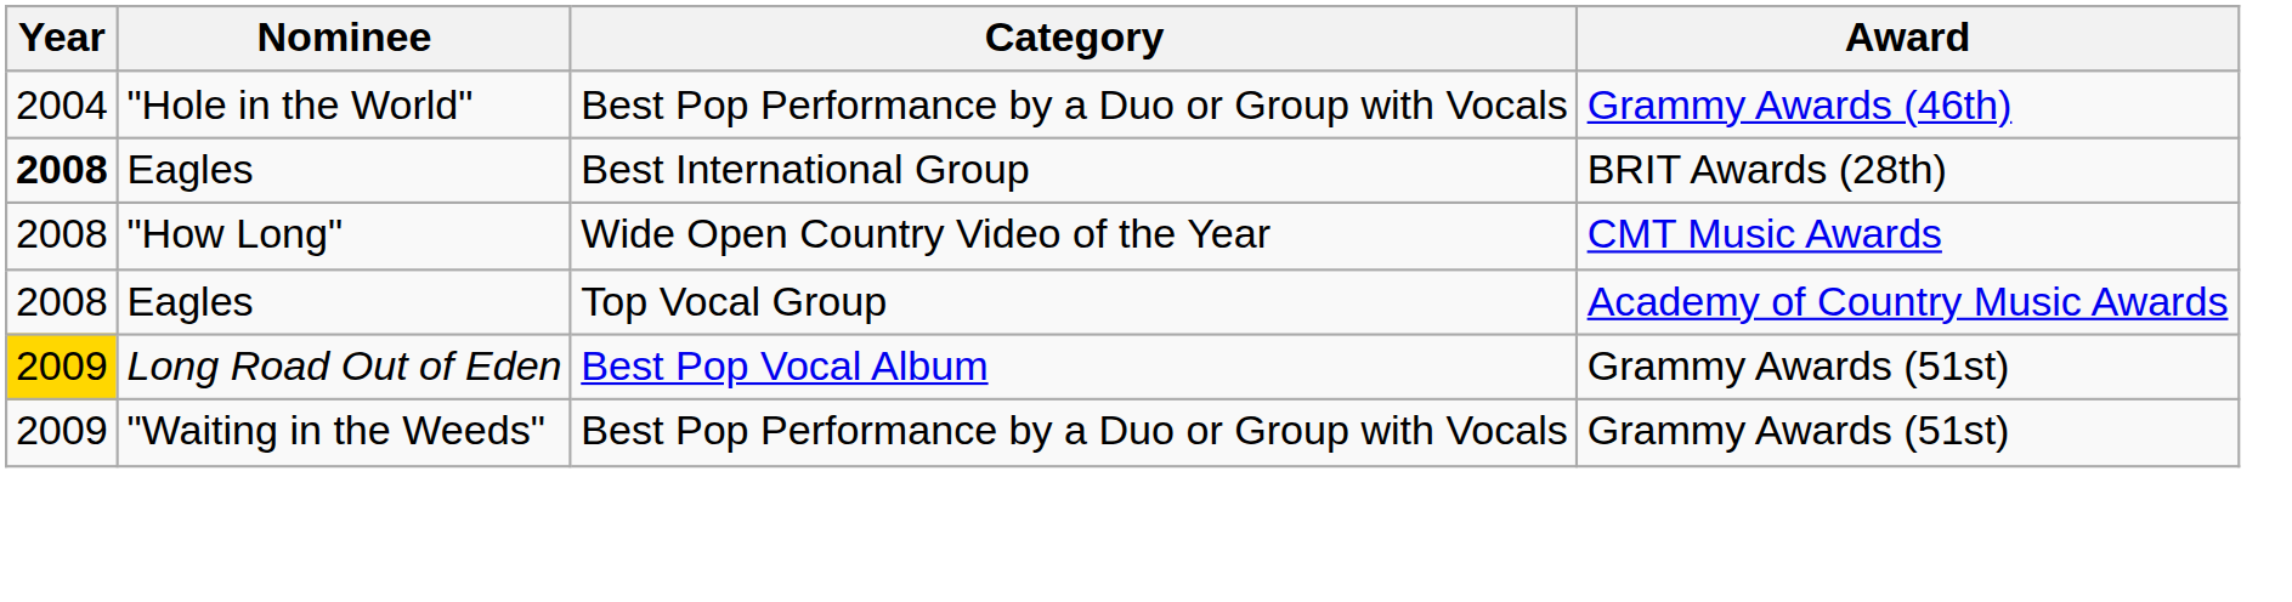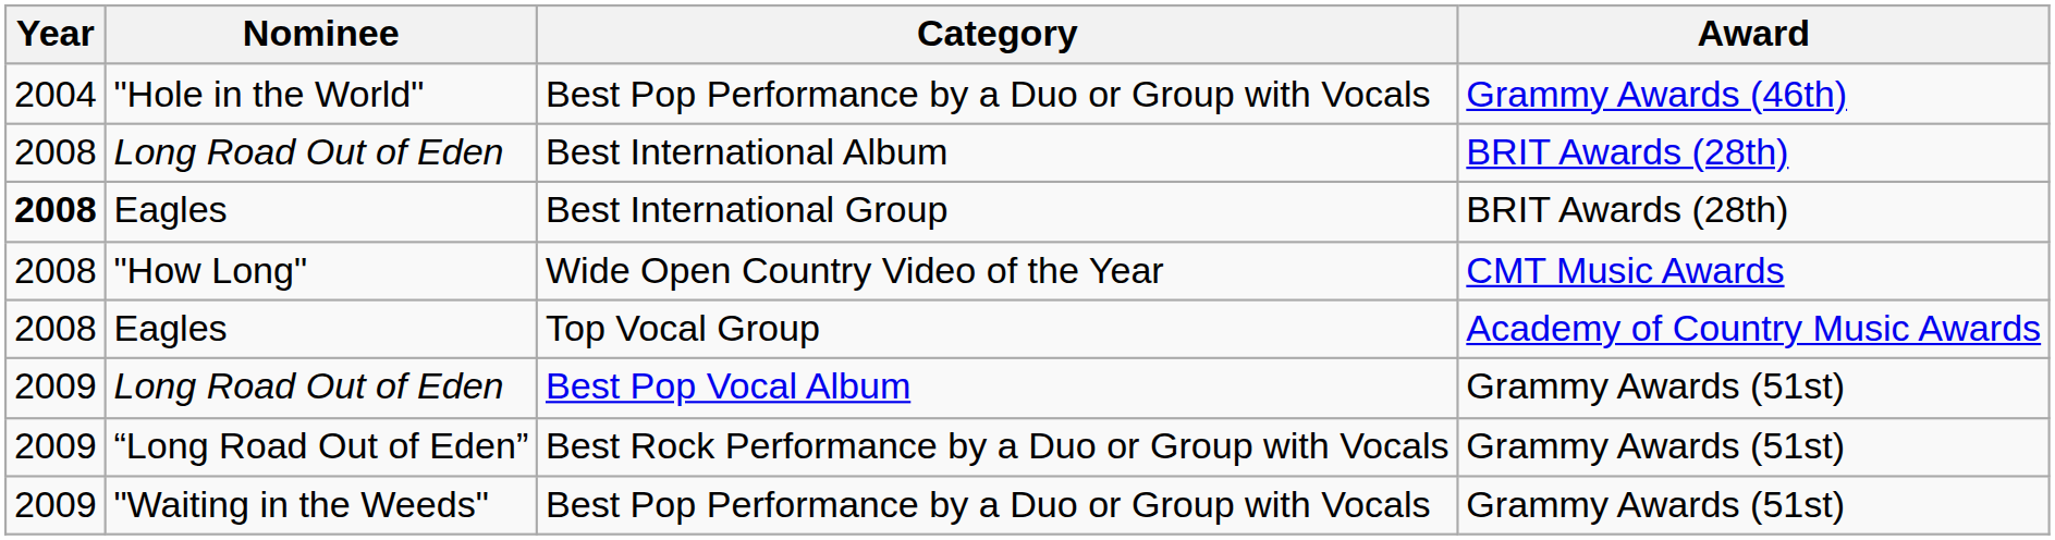+ row: 2008 | Long Road Out of Eden | Best International Album | BRIT Awards (28th)
Best Pop Vocal Album | Year: gold background -> no background
+ row: 2009 | “Long Road Out of Eden” | Best Rock Performance by a Duo or Group with Vocals | Grammy Awards (51st)
